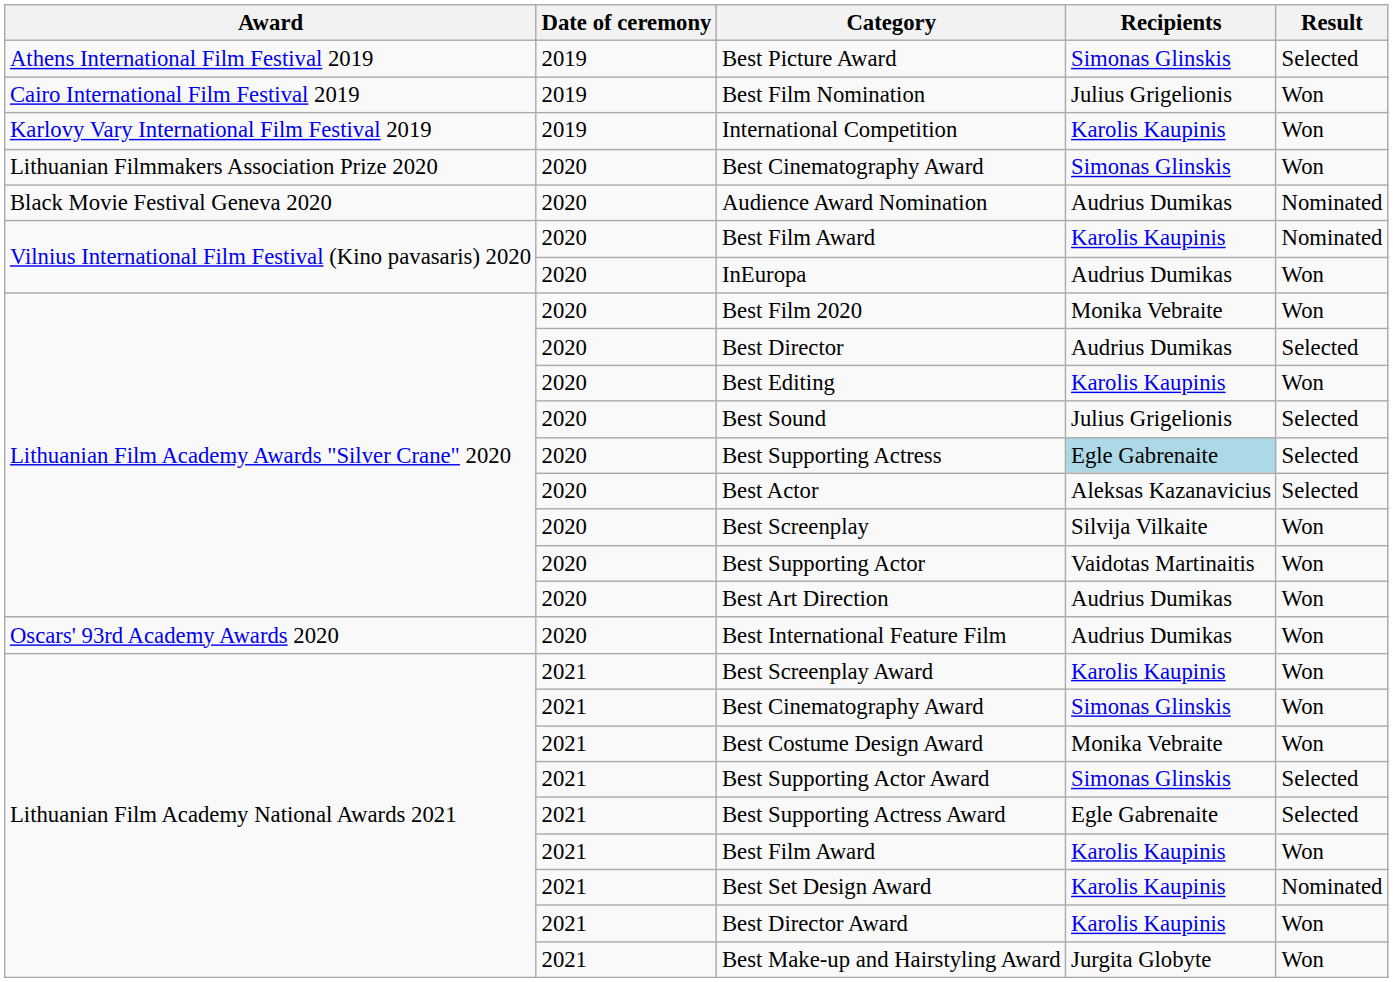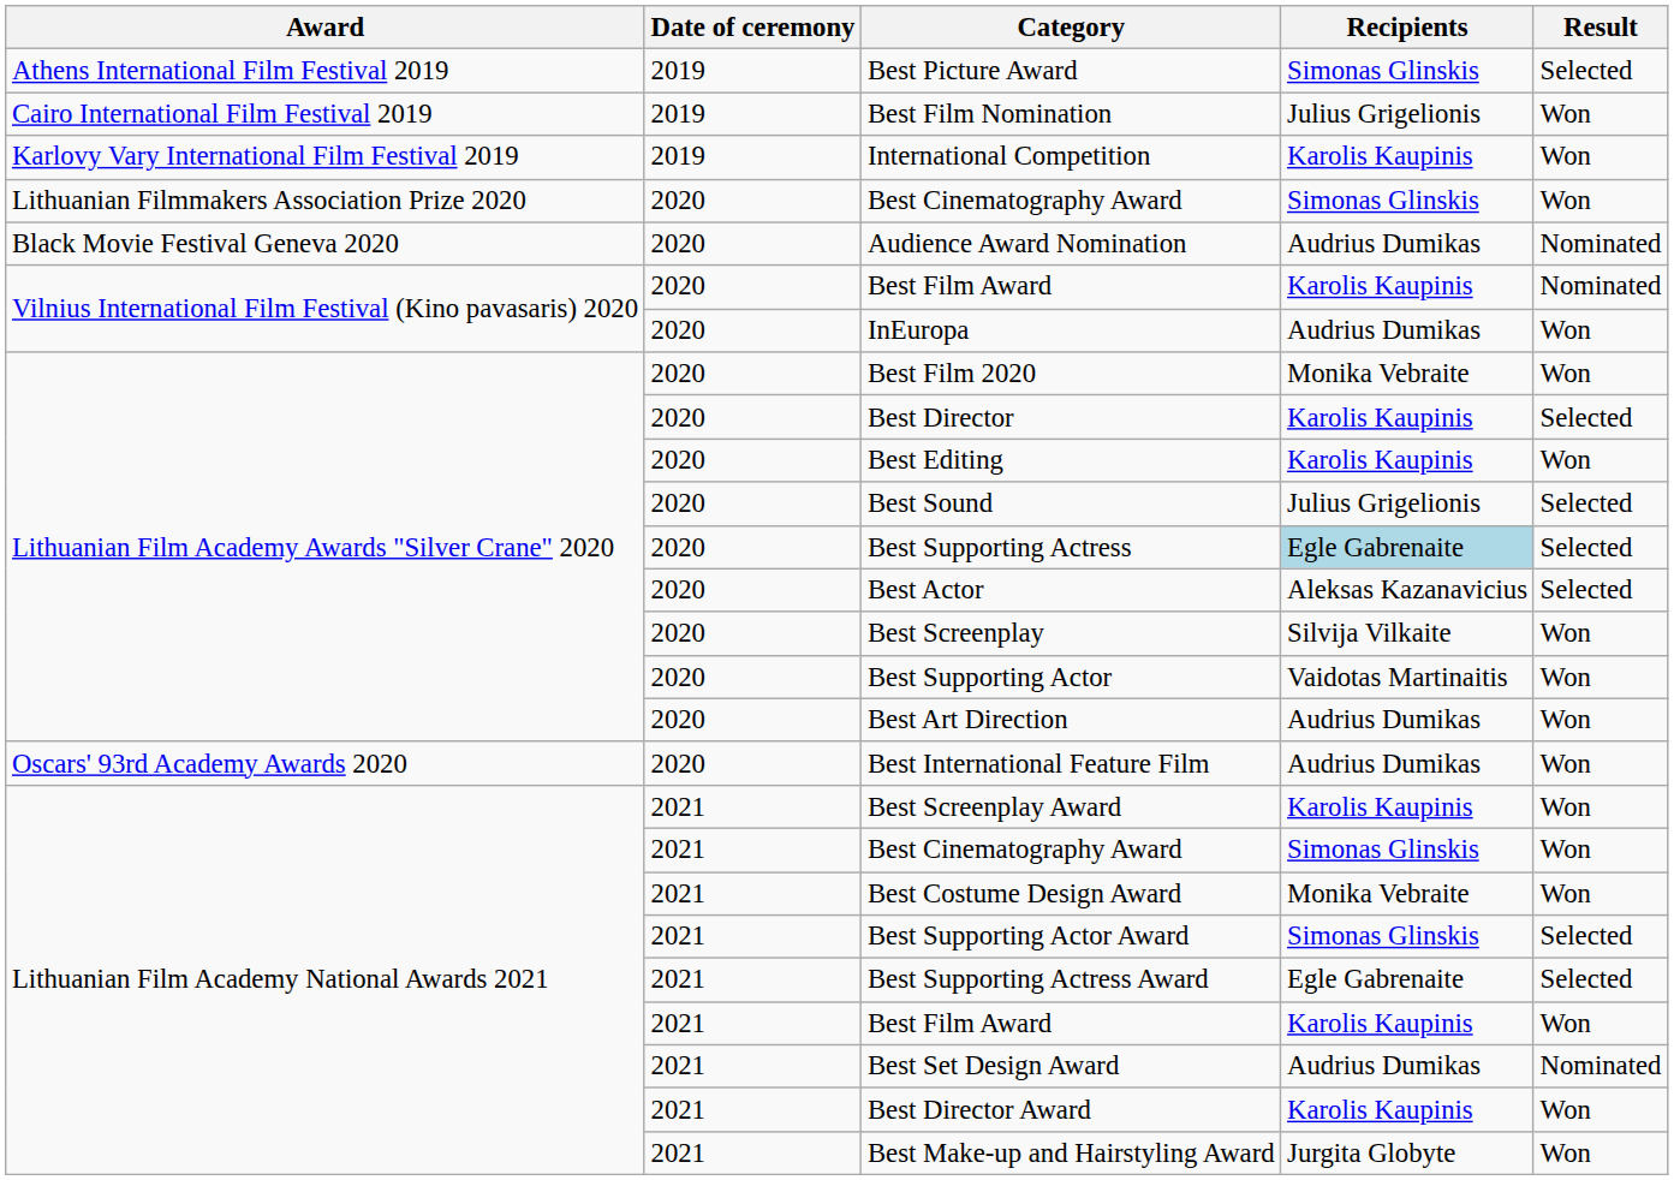Best Director | Recipients: Audrius Dumikas -> Karolis Kaupinis
Best Set Design Award | Recipients: Karolis Kaupinis -> Audrius Dumikas
